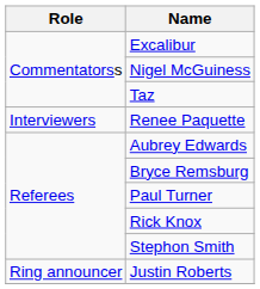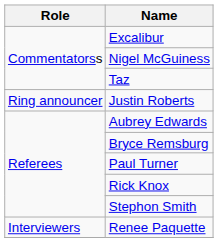rows swapped: Justin Roberts <-> Renee Paquette
